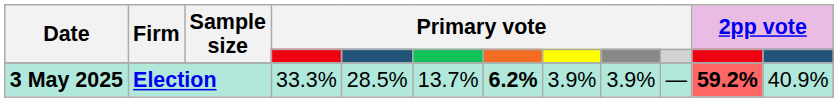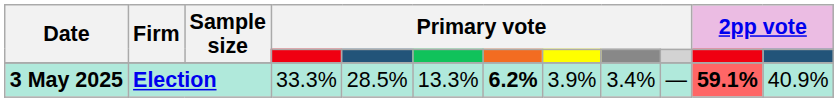3 May 2025 | column 6: 13.7% -> 13.3%
3 May 2025 | column 9: 3.9% -> 3.4%
3 May 2025 | column 11: 59.2% -> 59.1%
